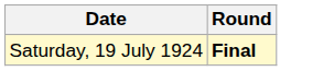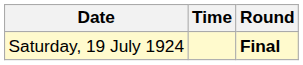+ column: Time
